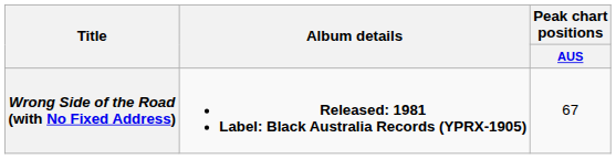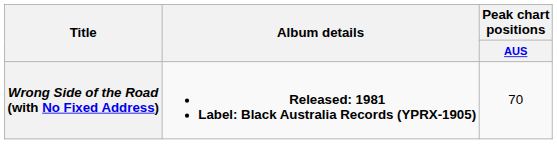Wrong Side of the Road (with No Fixed Address) | Peak chart positions / AUS: 67 -> 70
